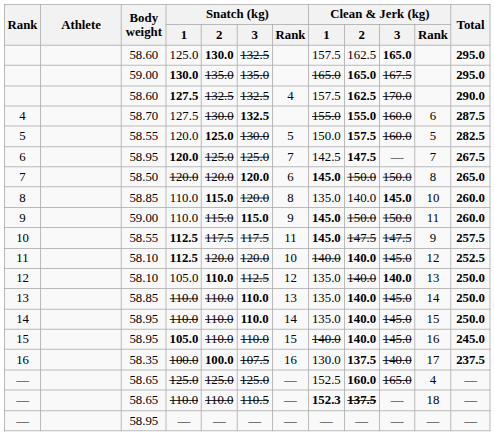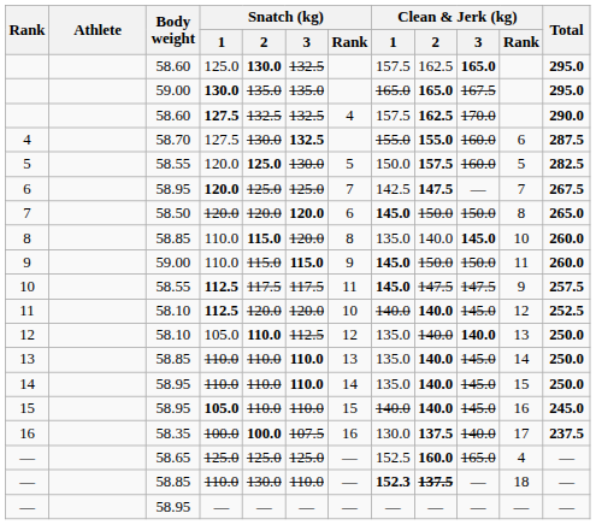— / 110.0 | Body weight: 58.65 -> 58.85
— / 110.0 | Snatch (kg) / 2: 110.0 -> 130.0
— / 110.0 | Snatch (kg) / 3: 110.5 -> 110.0
